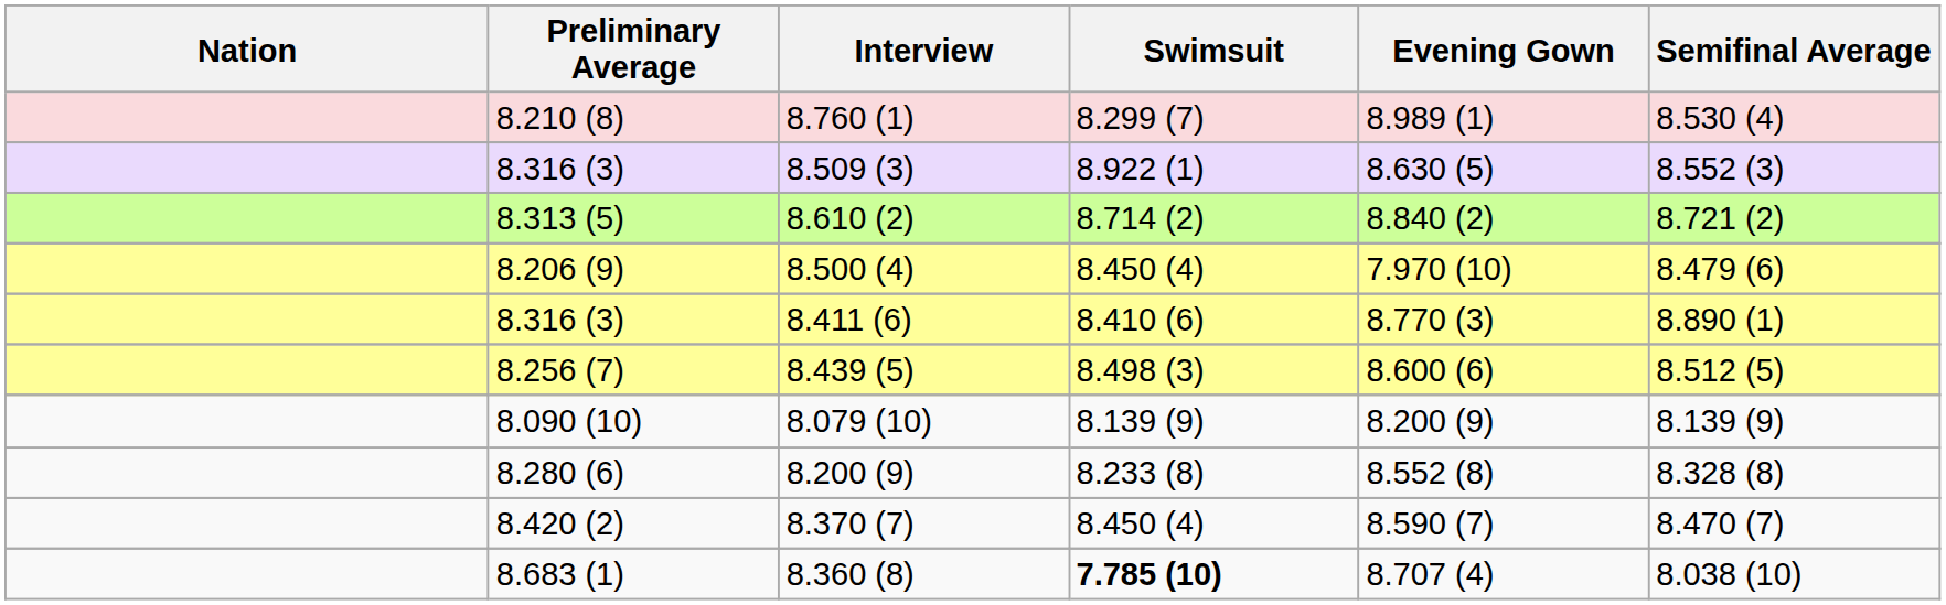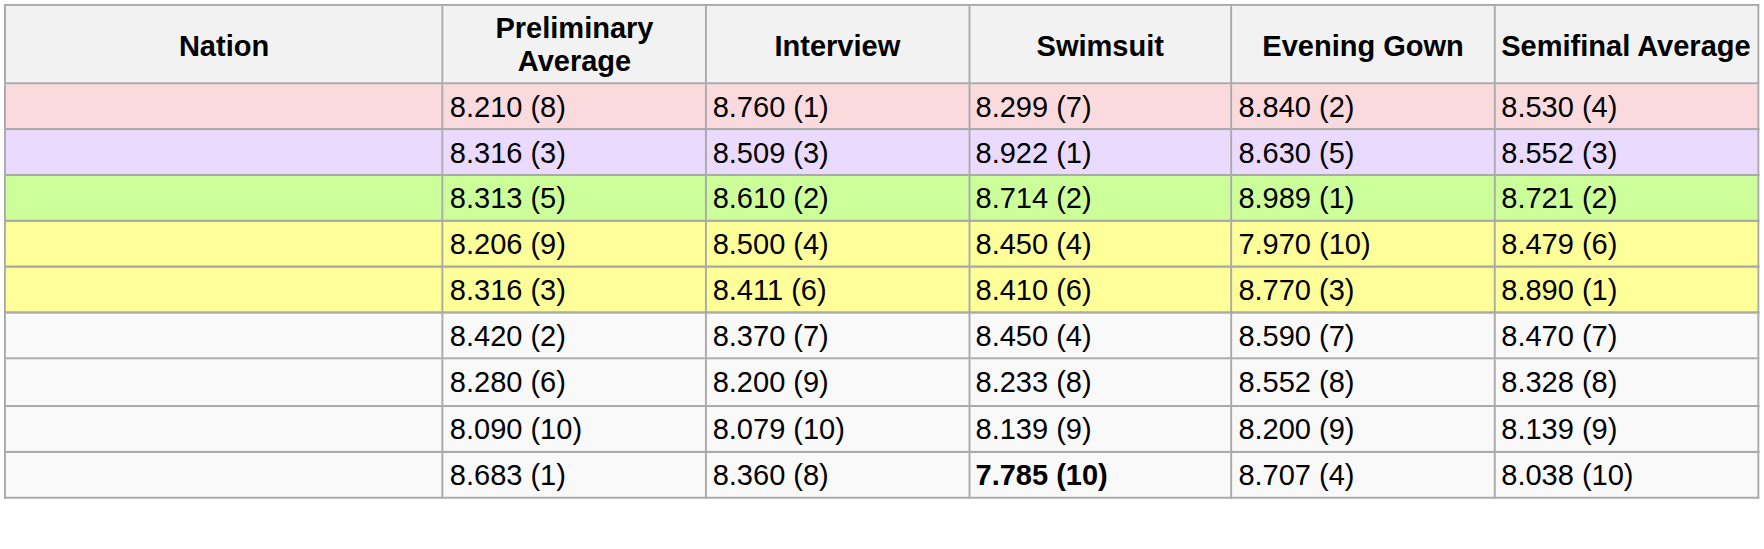8.760 (1) | Evening Gown: 8.989 (1) -> 8.840 (2)
8.610 (2) | Evening Gown: 8.840 (2) -> 8.989 (1)
- row: 8.256 (7) | 8.439 (5) | 8.498 (3) | 8.600 (6) | 8.512 (5)
rows swapped: 8.370 (7) <-> 8.079 (10)
